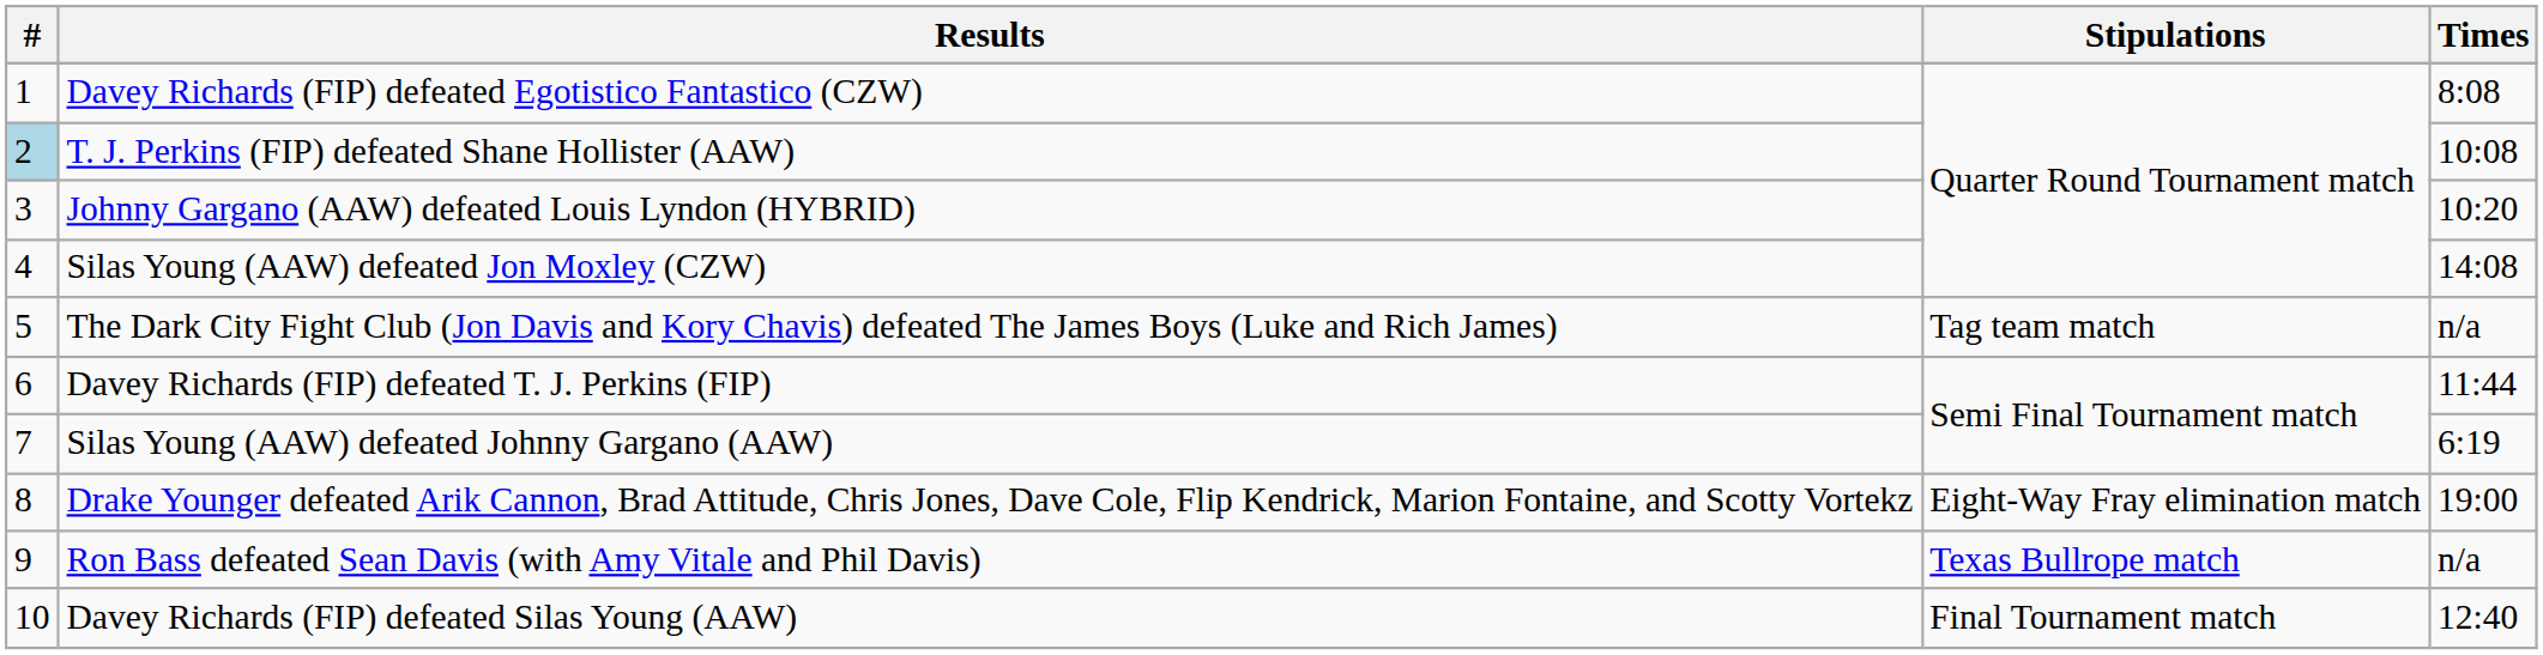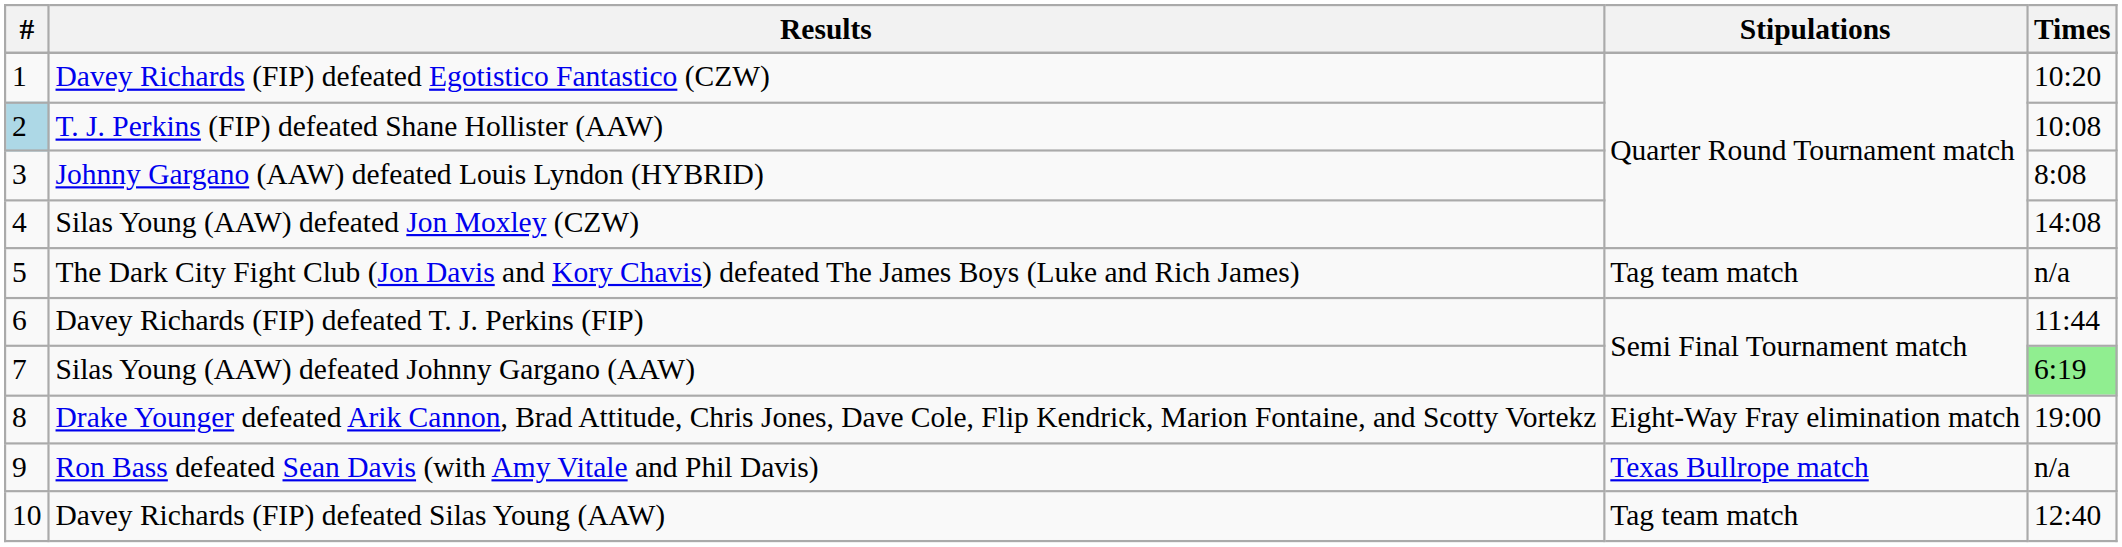Davey Richards (FIP) defeated Egotistico Fantastico (CZW) | Times: 8:08 -> 10:20
Johnny Gargano (AAW) defeated Louis Lyndon (HYBRID) | Times: 10:20 -> 8:08
Silas Young (AAW) defeated Johnny Gargano (AAW) | Times: no background -> lightgreen background
Davey Richards (FIP) defeated Silas Young (AAW) | Stipulations: Final Tournament match -> Tag team match
